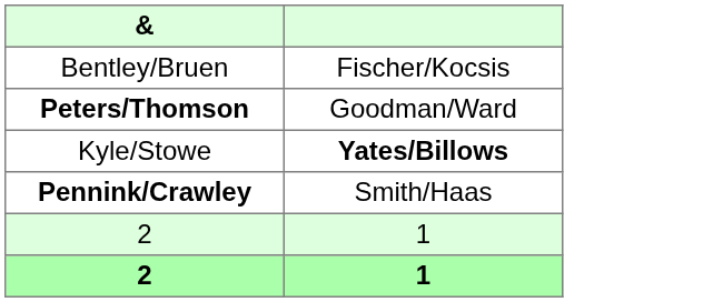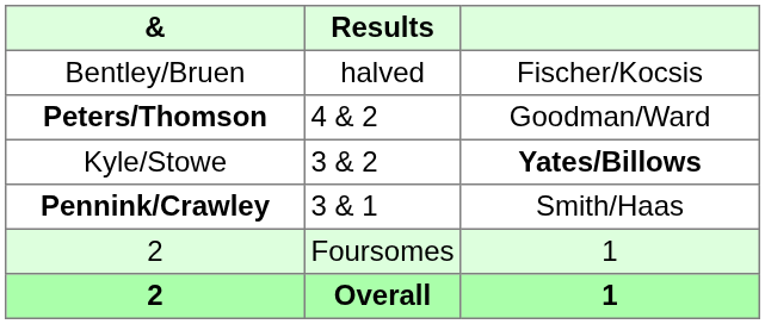+ column: Results | halved | 4 & 2 | 3 & 2 | 3 & 1 | Foursomes | Overall
